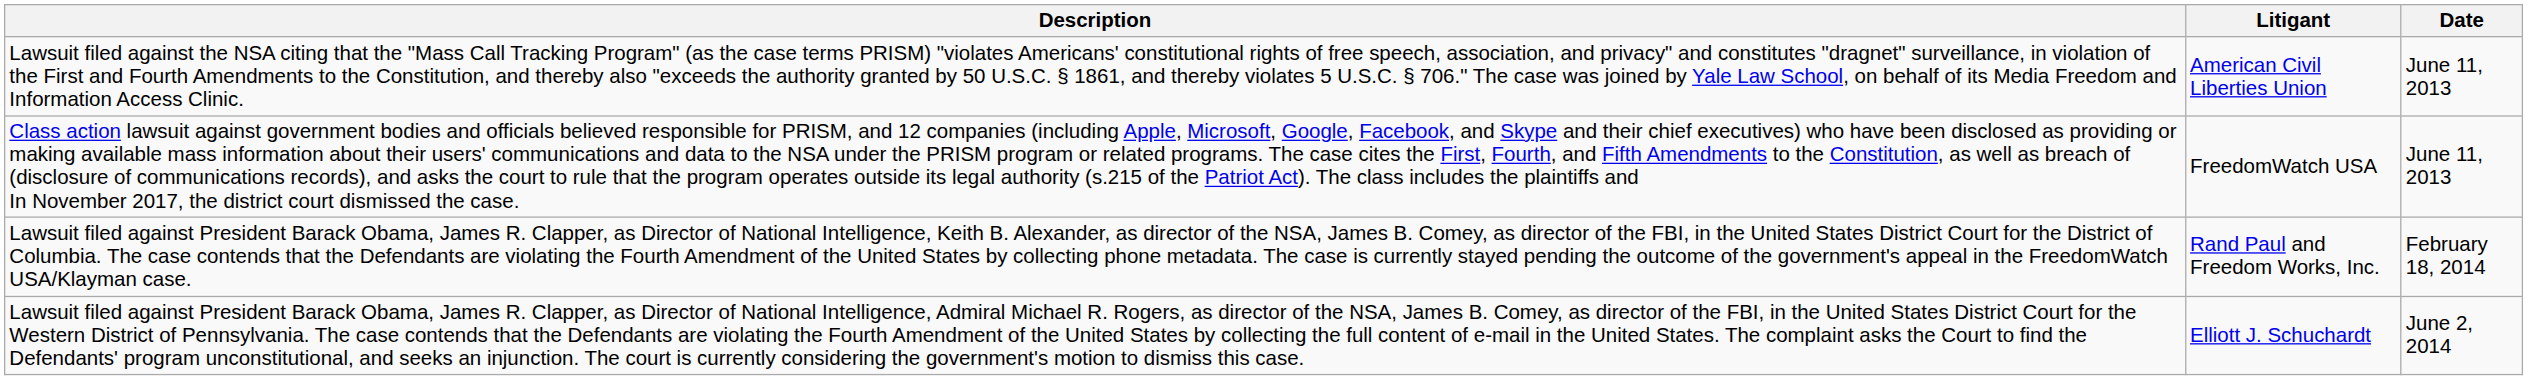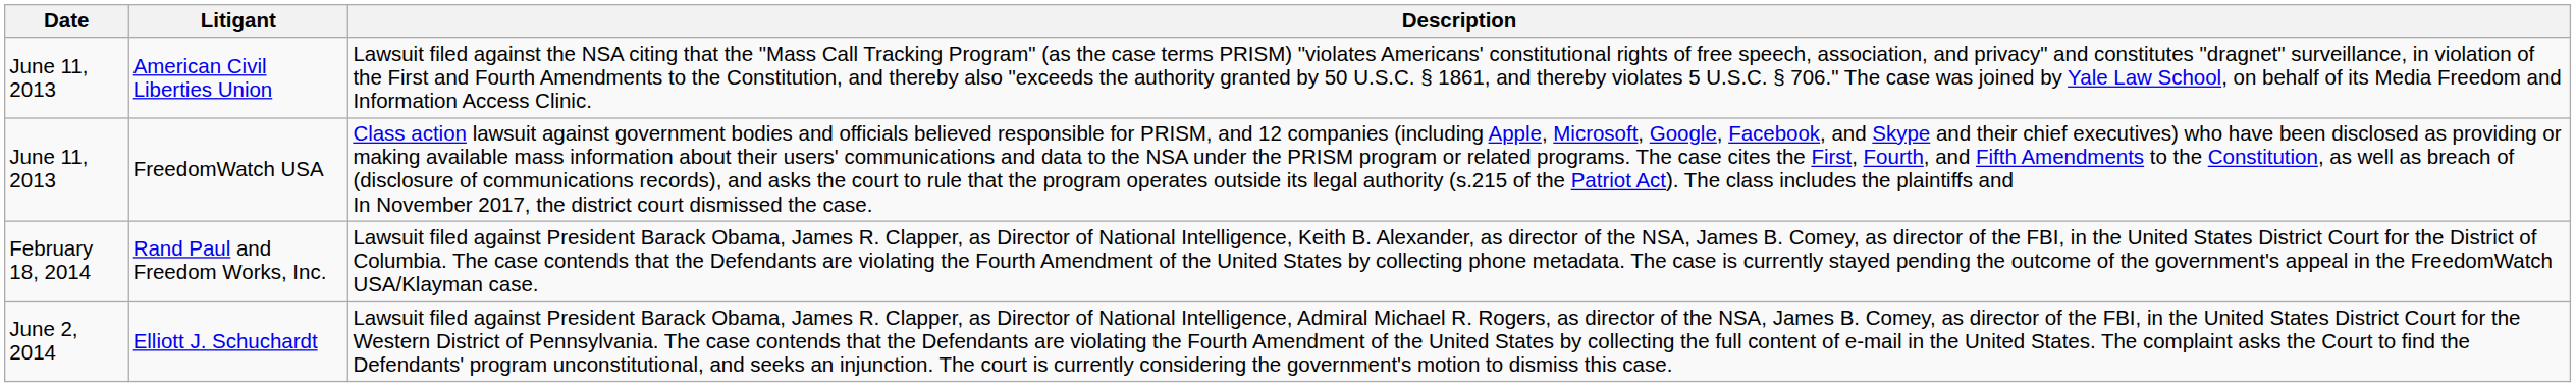columns swapped: Date <-> Description
